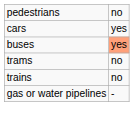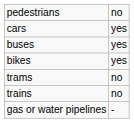buses | column 2: lightsalmon background -> no background
+ row: bikes | yes
